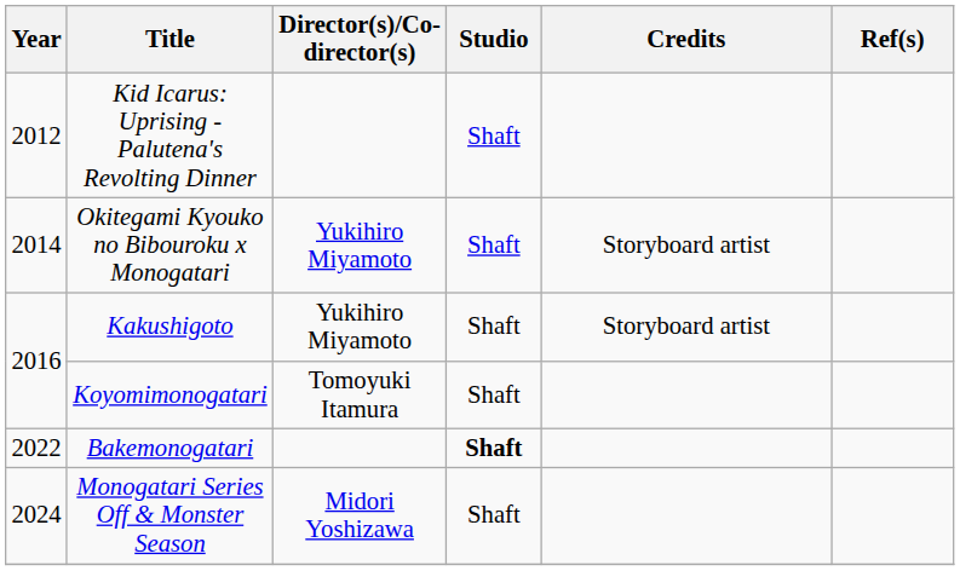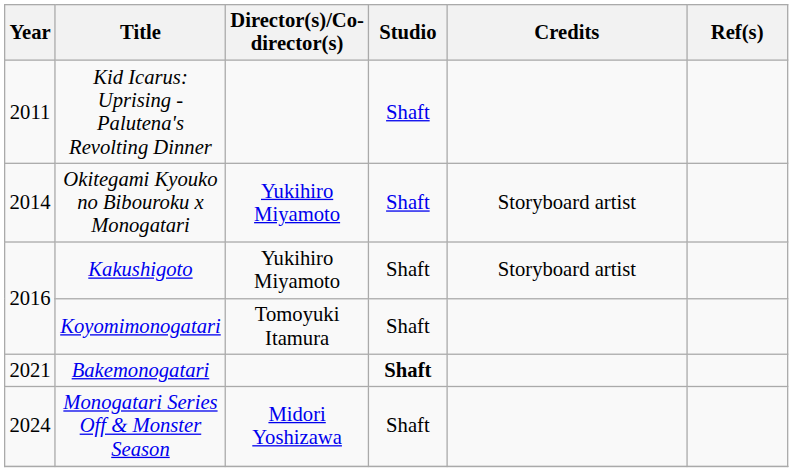Kid Icarus: Uprising - Palutena's Revolting Dinner | Year: 2012 -> 2011
Bakemonogatari | Year: 2022 -> 2021
